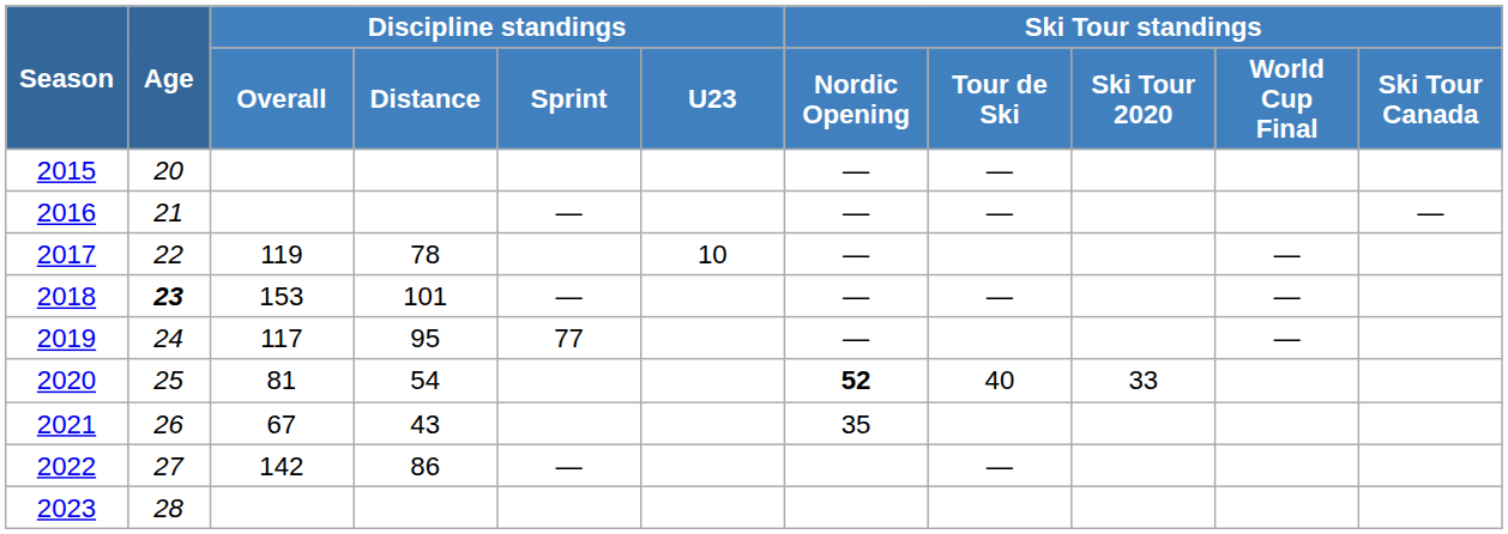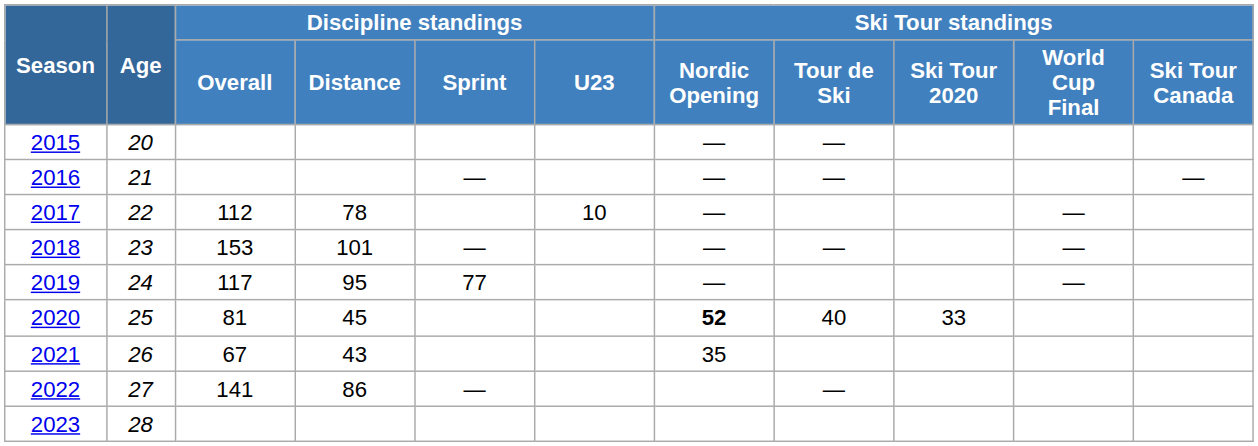2017 | Discipline standings / Overall: 119 -> 112
2018 | Age: bold -> normal
2020 | Discipline standings / Distance: 54 -> 45
2022 | Discipline standings / Overall: 142 -> 141
